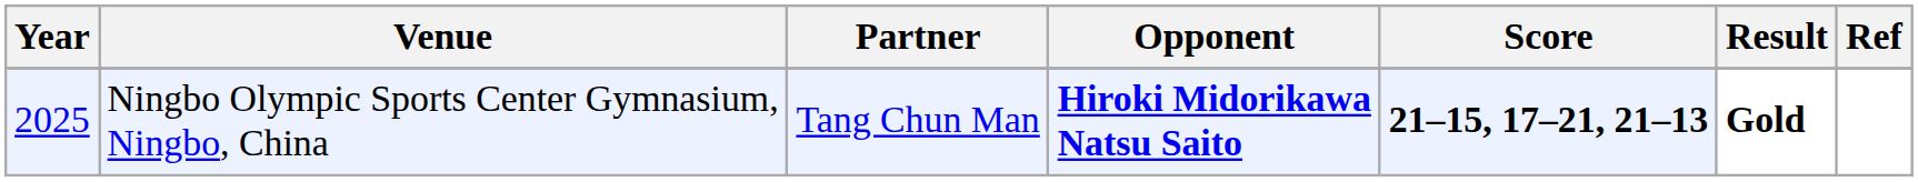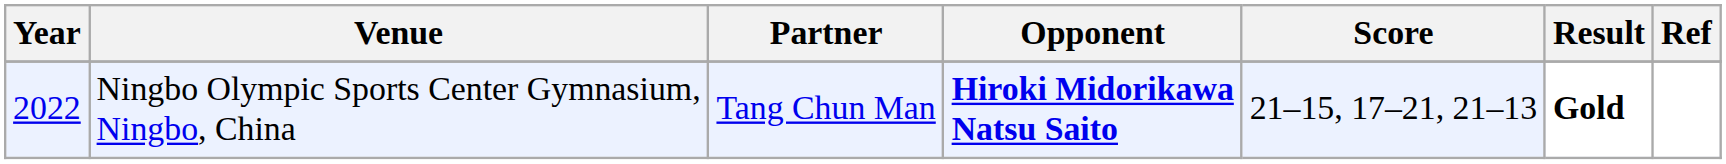Ningbo Olympic Sports Center Gymnasium, Ningbo, China | Year: 2025 -> 2022
Ningbo Olympic Sports Center Gymnasium, Ningbo, China | Score: bold -> normal
